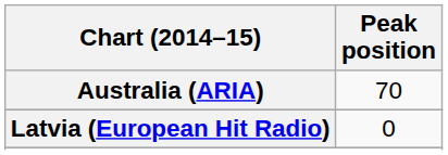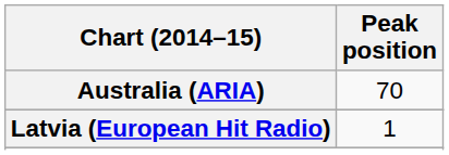Latvia (European Hit Radio) | Peak position: 0 -> 1
